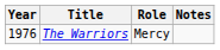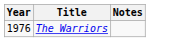- column: Role | Mercy
